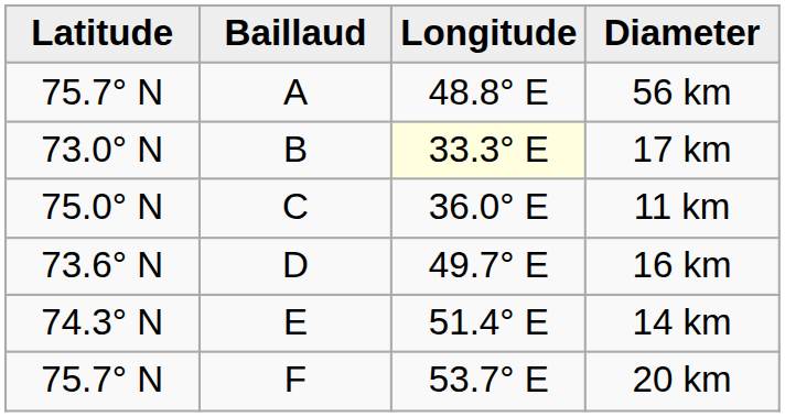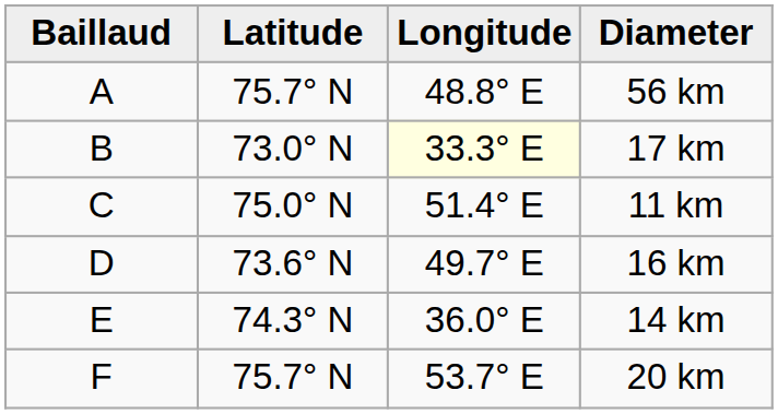columns swapped: Baillaud <-> Latitude
11 km | Longitude: 36.0° E -> 51.4° E
14 km | Longitude: 51.4° E -> 36.0° E
